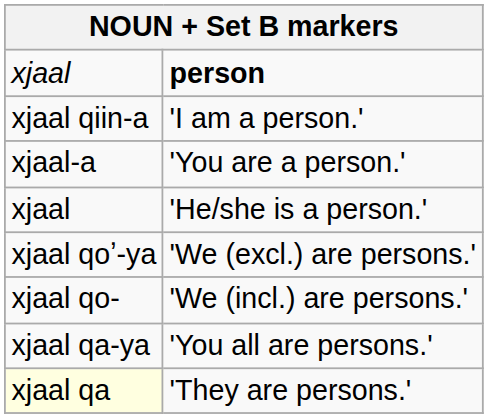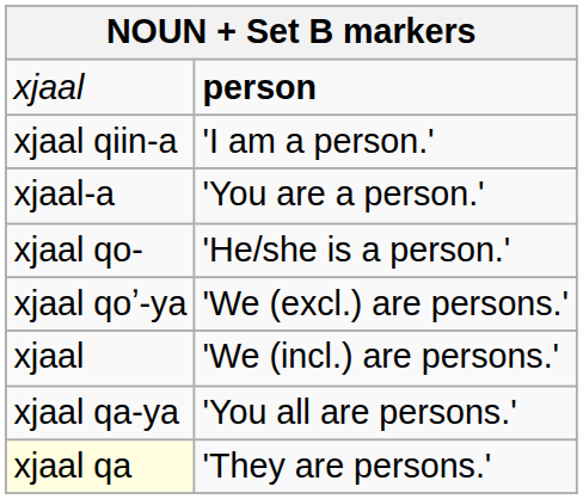'He/she is a person.' | column 1: xjaal -> xjaal qo-
'We (incl.) are persons.' | column 1: xjaal qo- -> xjaal
